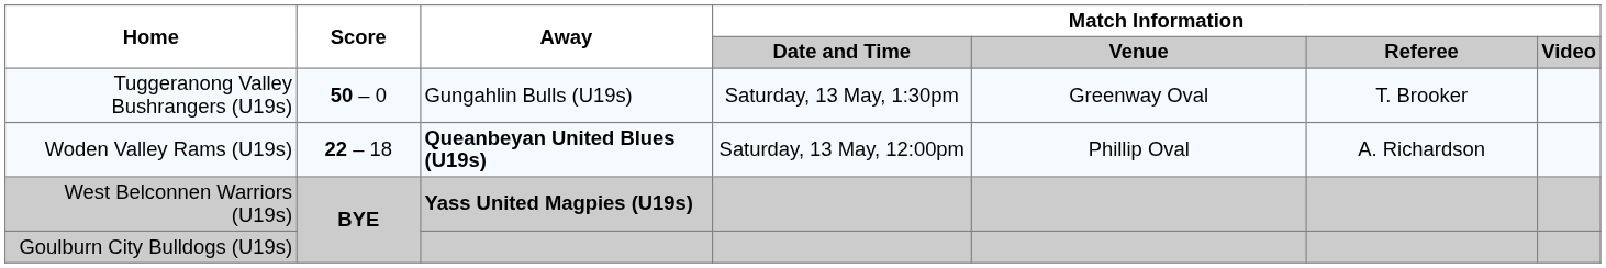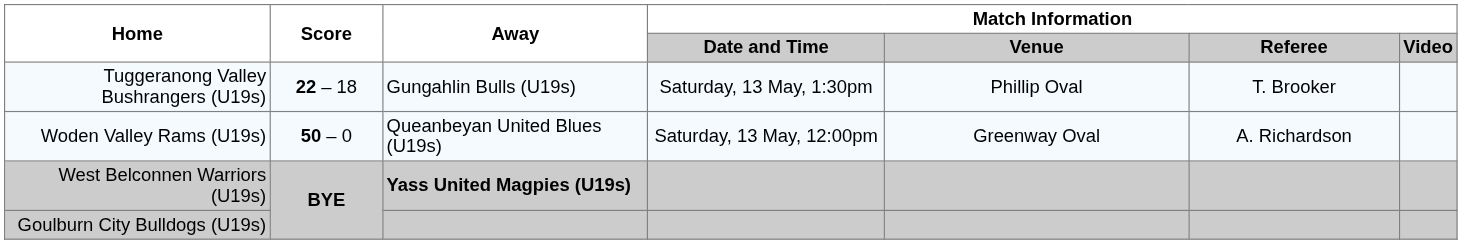Tuggeranong Valley Bushrangers (U19s) | Score: 50 – 0 -> 22 – 18
Tuggeranong Valley Bushrangers (U19s) | Match Information / Venue: Greenway Oval -> Phillip Oval
Woden Valley Rams (U19s) | Score: 22 – 18 -> 50 – 0
Woden Valley Rams (U19s) | Away: bold -> normal
Woden Valley Rams (U19s) | Match Information / Venue: Phillip Oval -> Greenway Oval
